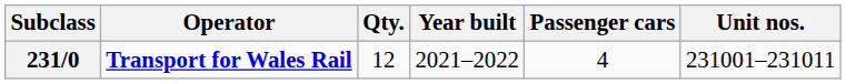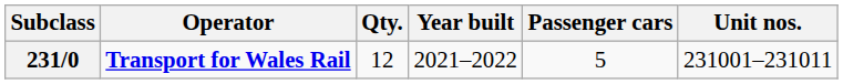231/0 | Passenger cars: 4 -> 5
